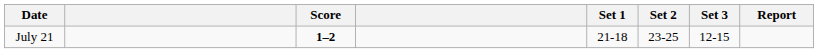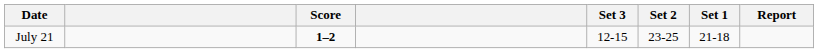columns swapped: Set 1 <-> Set 3
